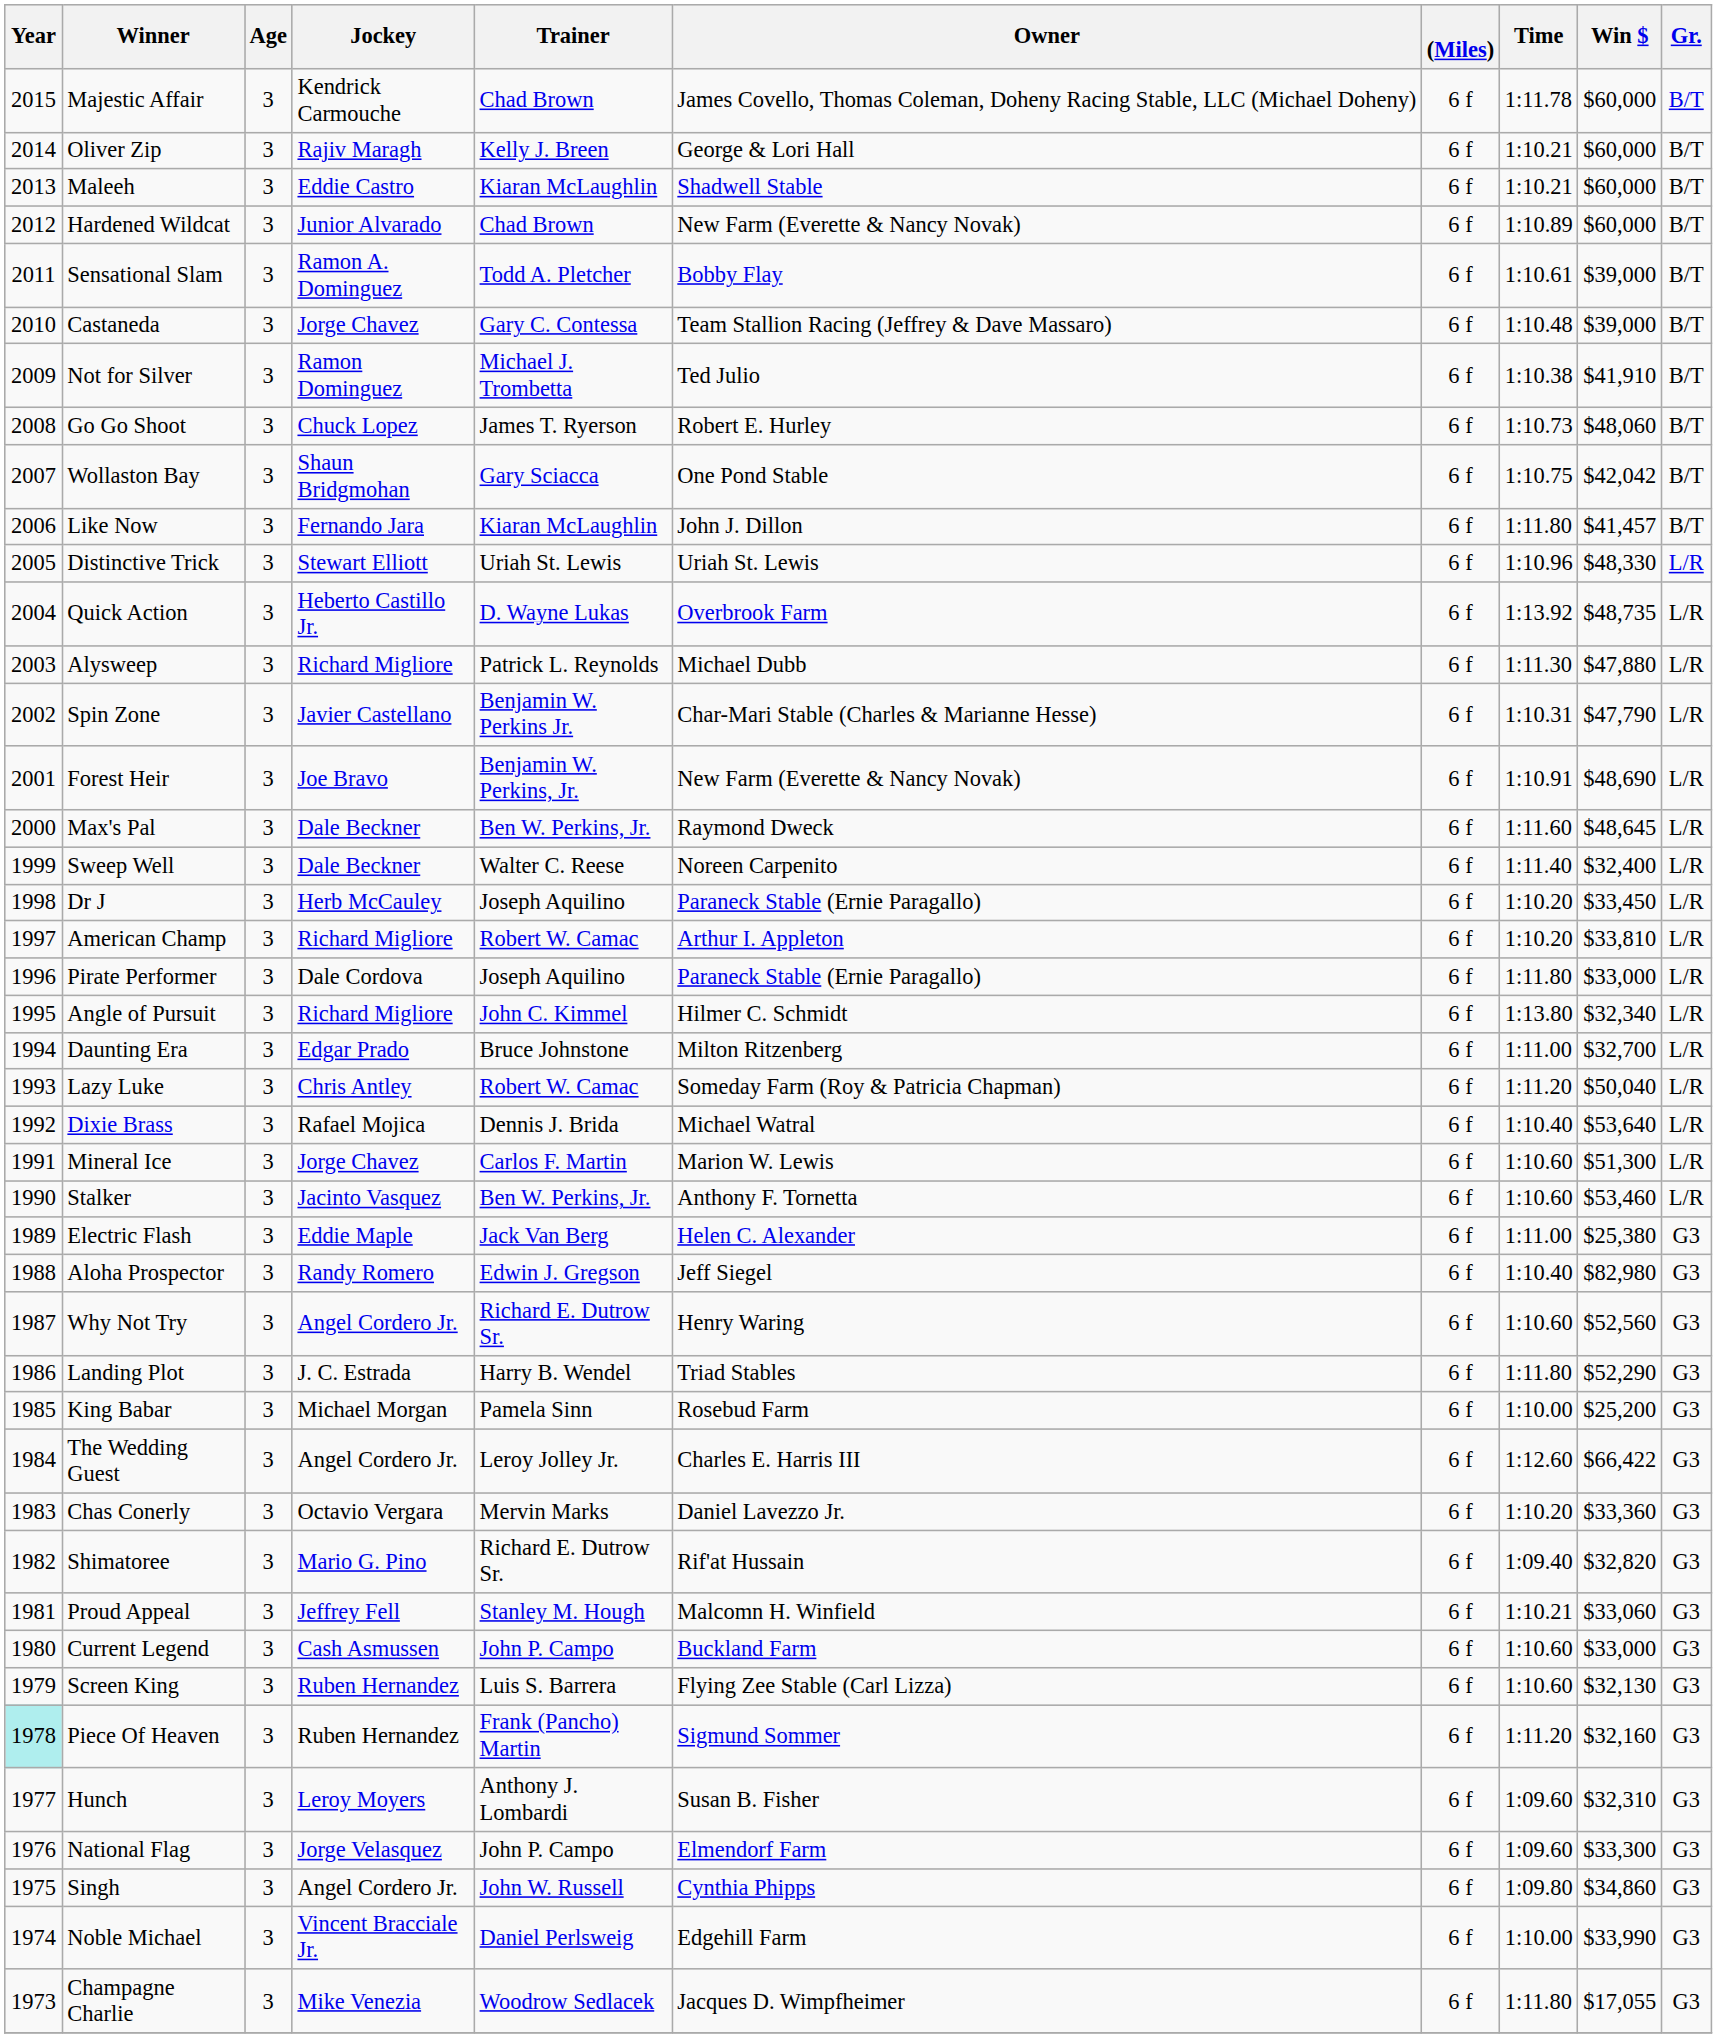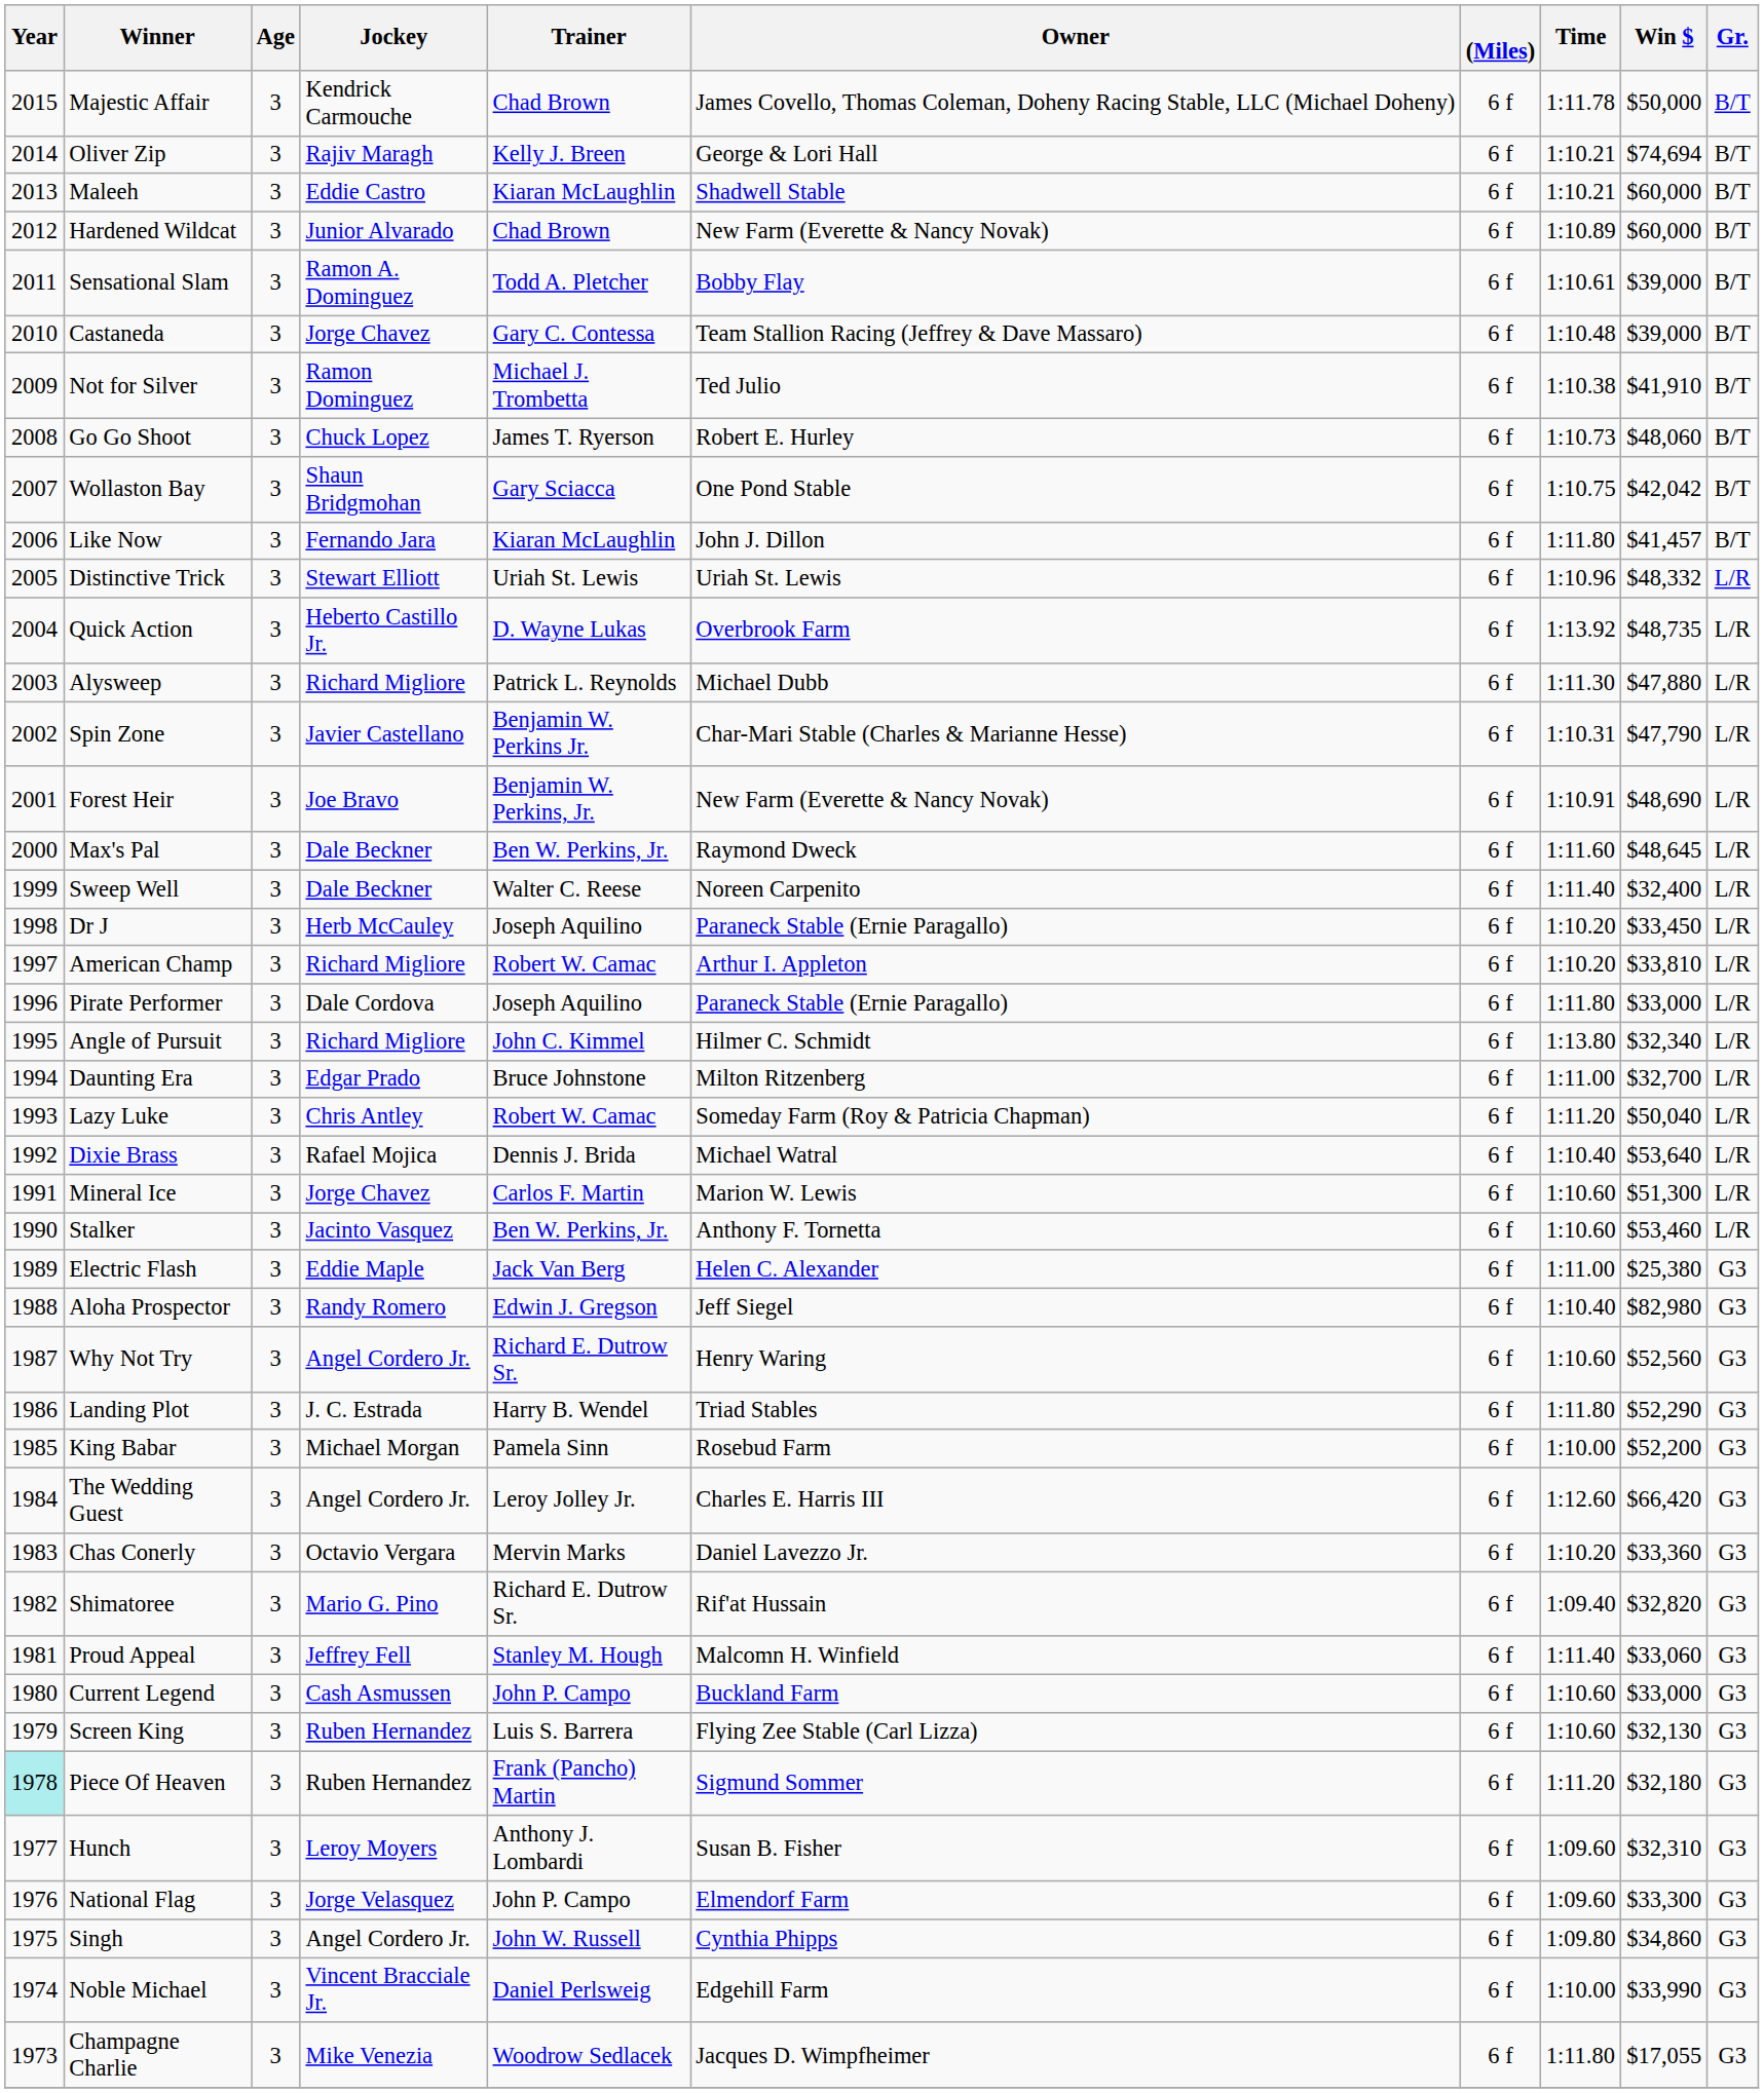Majestic Affair | Win $: $60,000 -> $50,000
Oliver Zip | Win $: $60,000 -> $74,694
Distinctive Trick | Win $: $48,330 -> $48,332
King Babar | Win $: $25,200 -> $52,200
The Wedding Guest | Win $: $66,422 -> $66,420
Proud Appeal | Time: 1:10.21 -> 1:11.40
Piece Of Heaven | Win $: $32,160 -> $32,180
